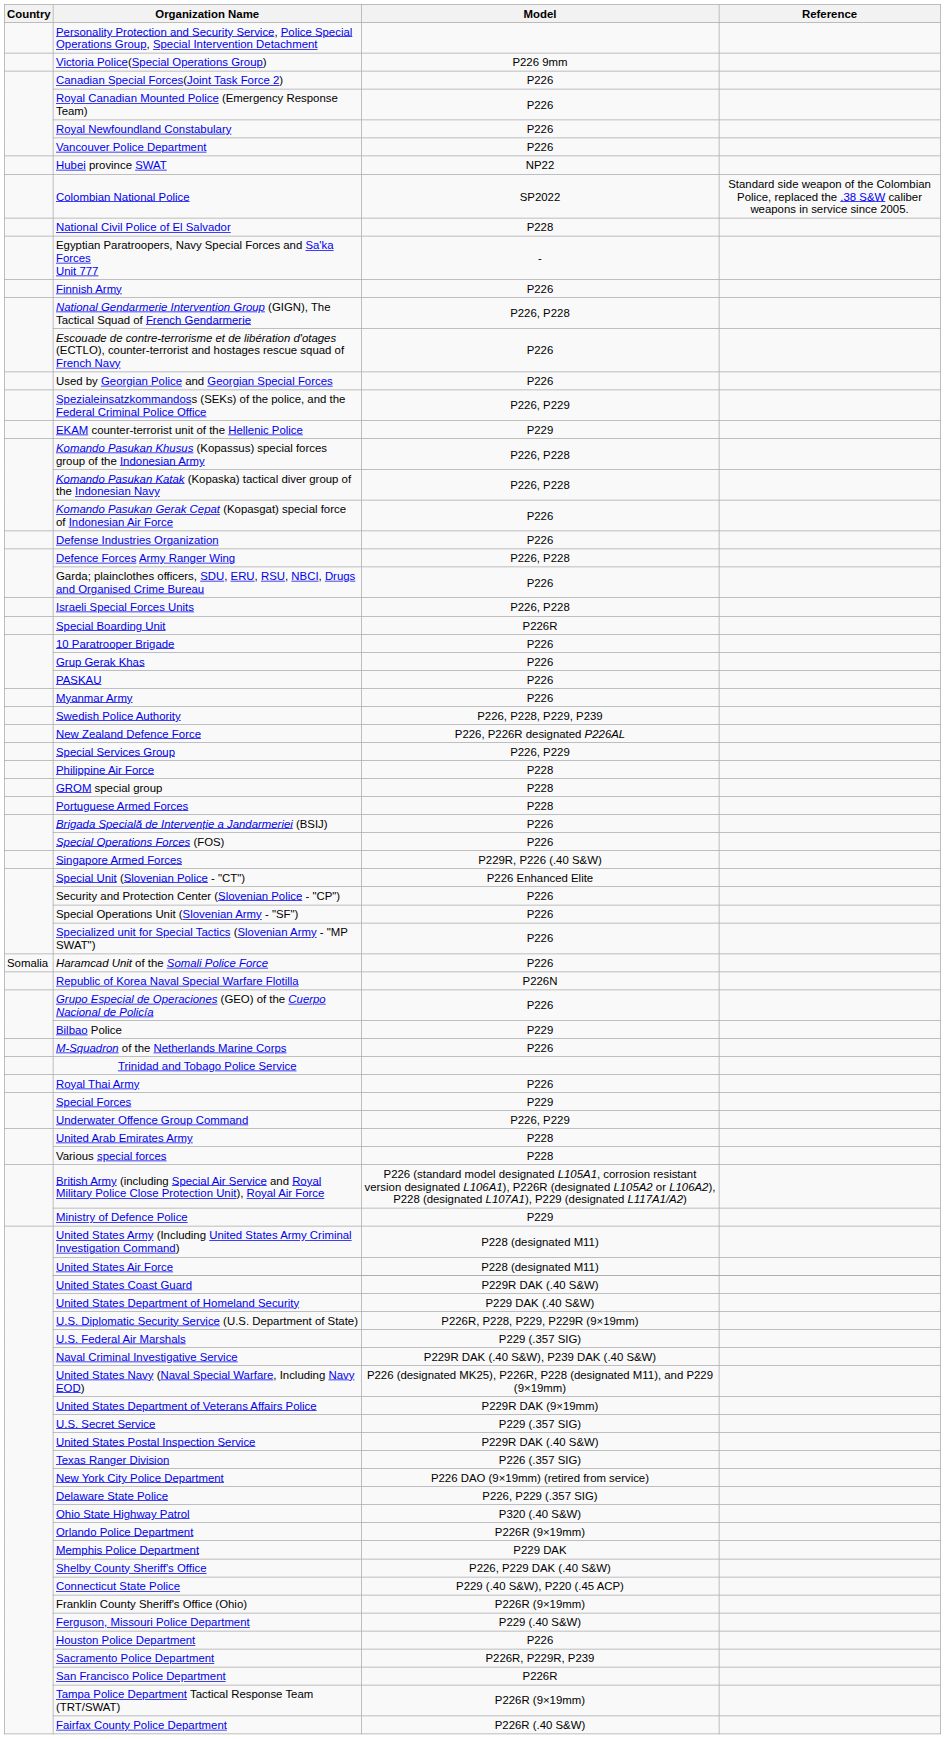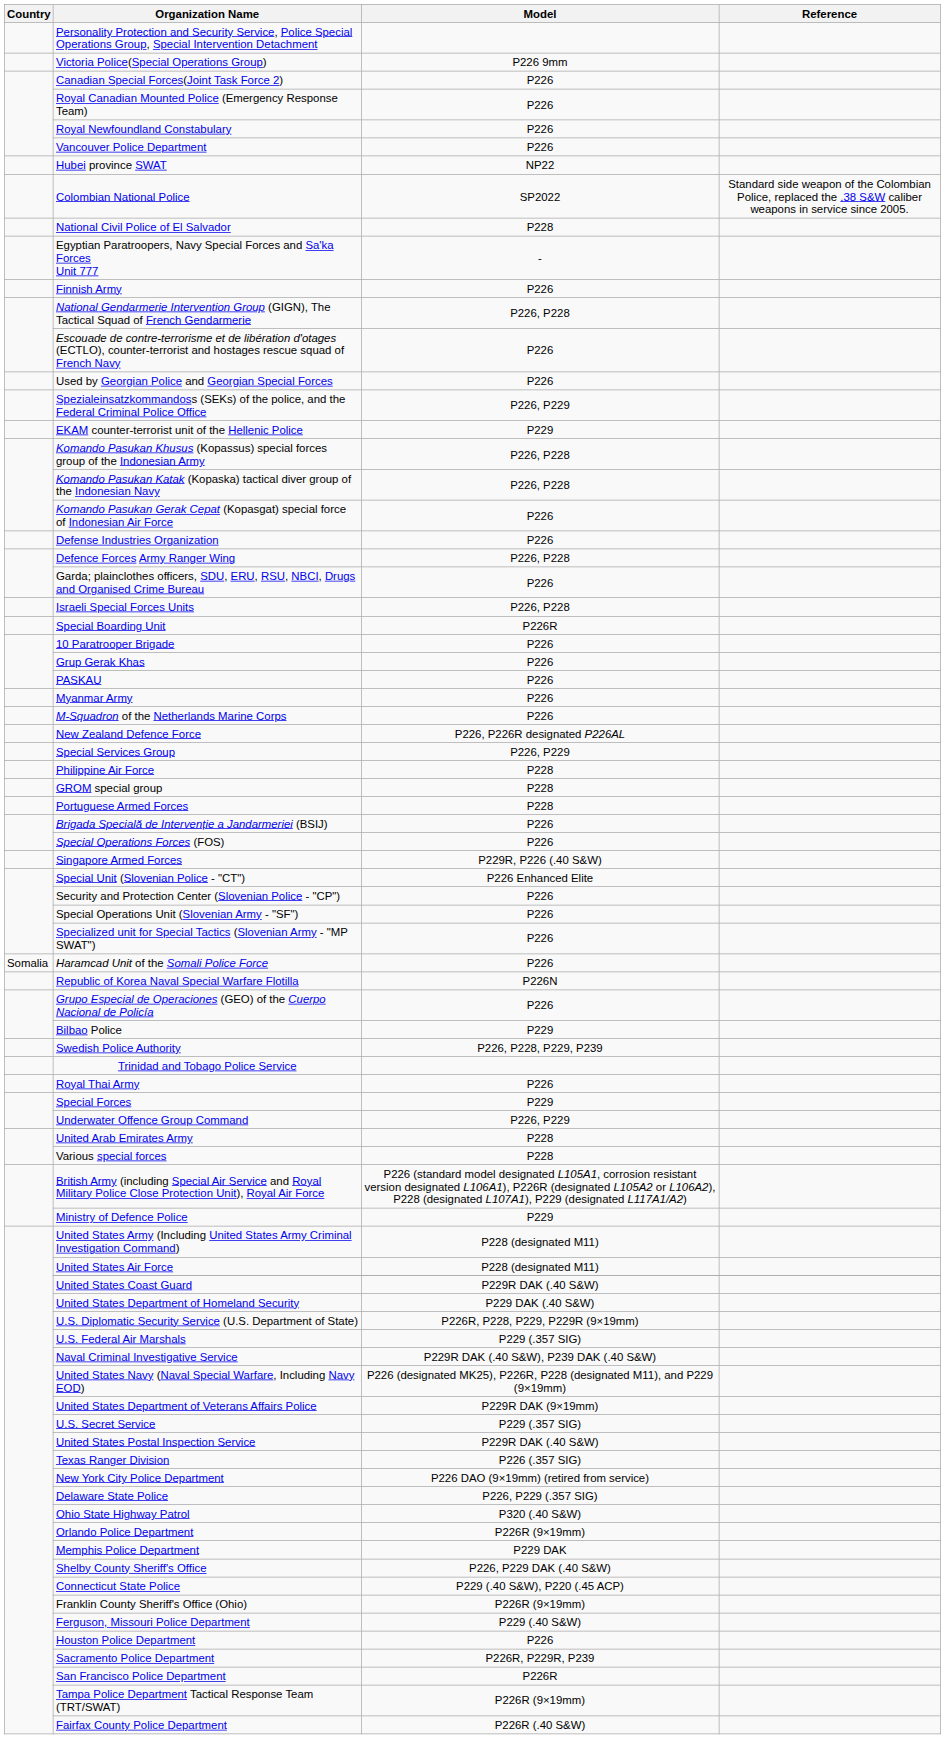rows swapped: M-Squadron of the Netherlands Marine Corps <-> Swedish Police Authority
